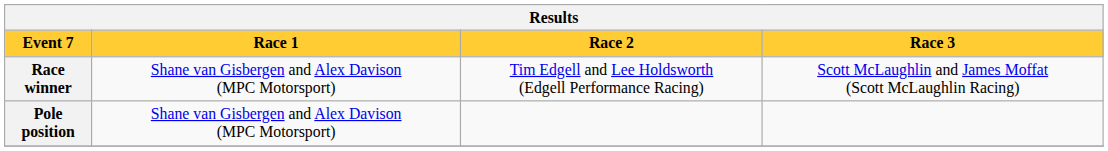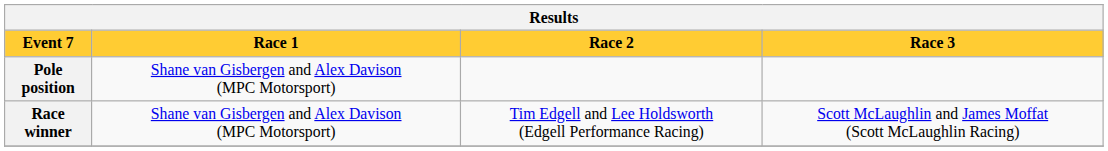rows swapped: Pole position <-> Race winner
